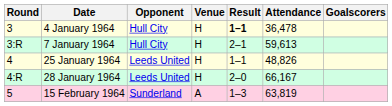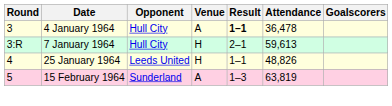4 January 1964 | Venue: H -> A
- row: 4:R | 28 January 1964 | Leeds United | H | 2–0 | 66,167
